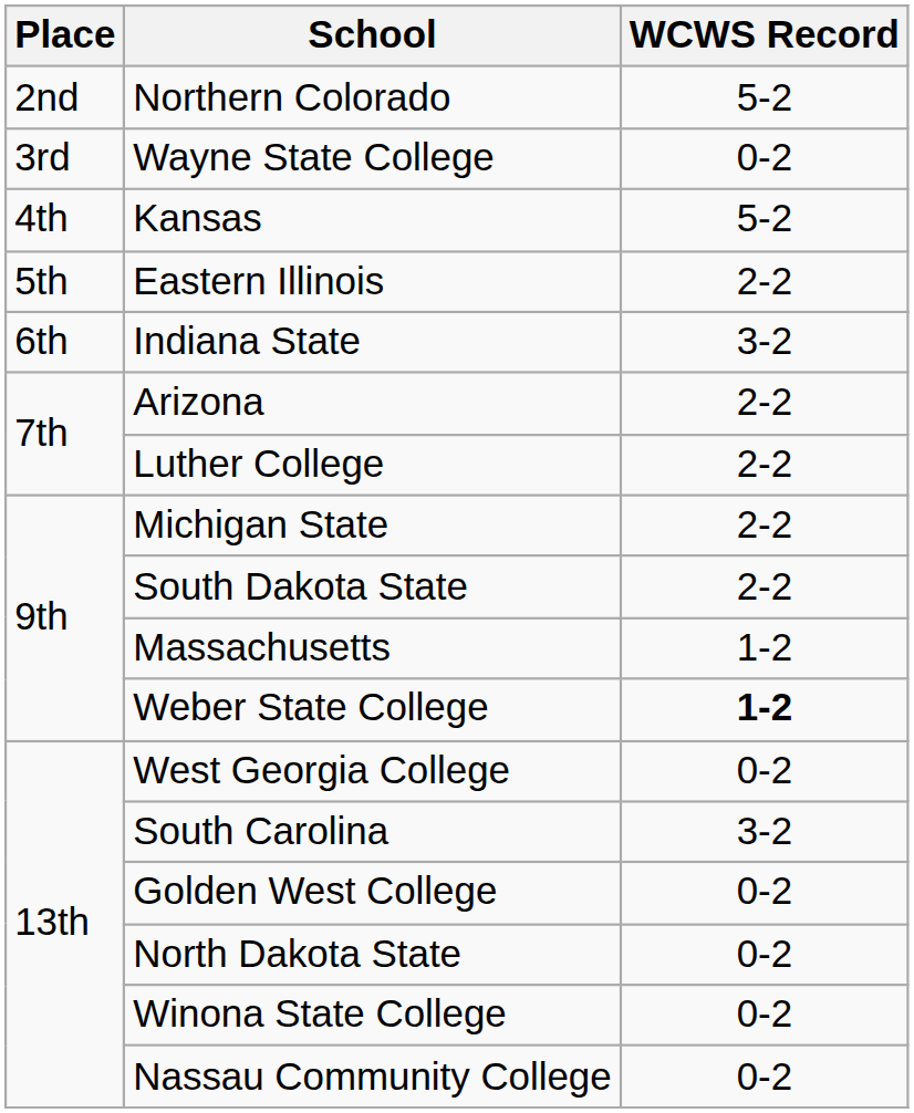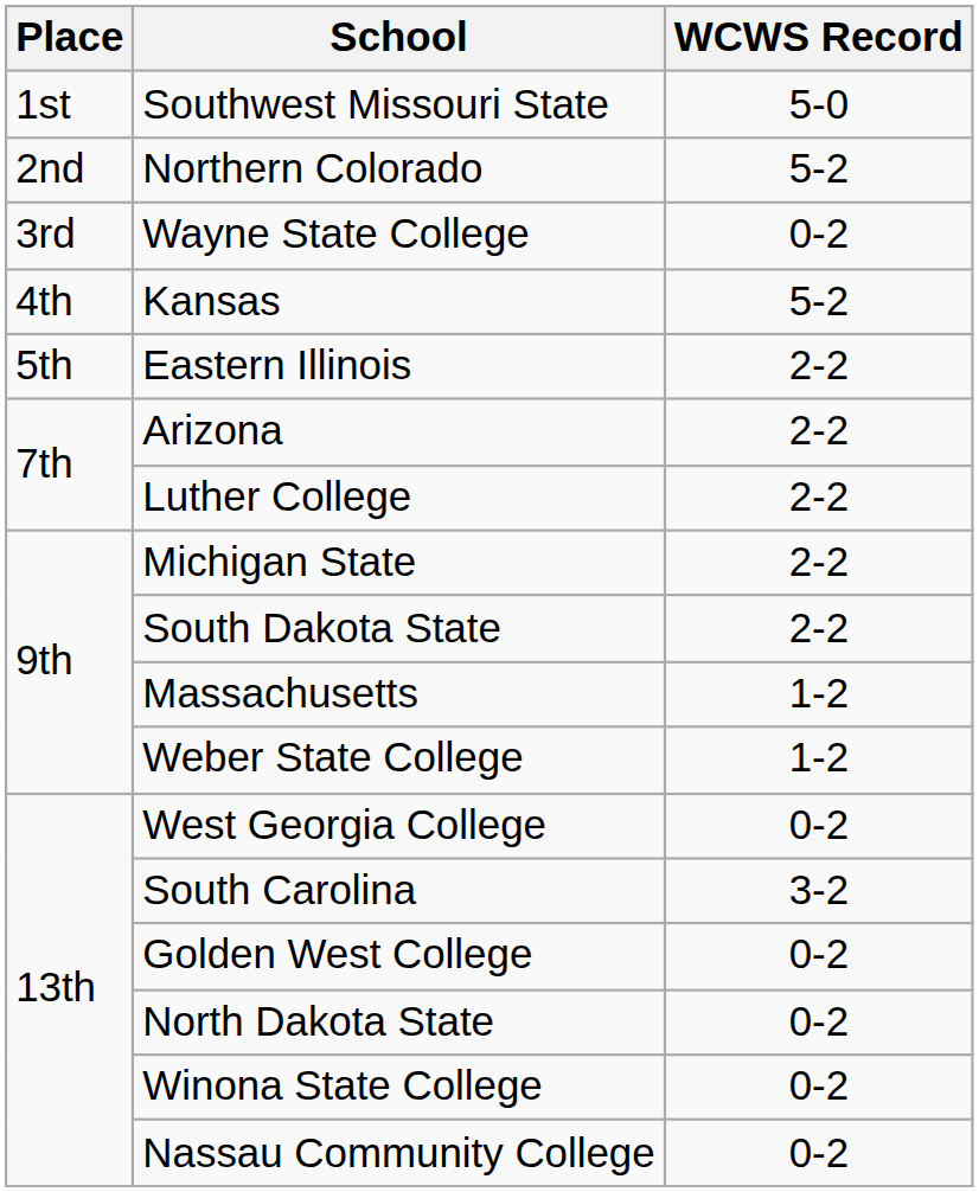+ row: 1st | Southwest Missouri State | 5-0
- row: 6th | Indiana State | 3-2
Weber State College | WCWS Record: bold -> normal
